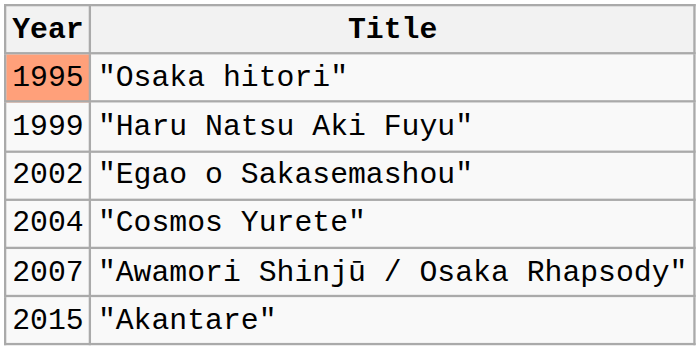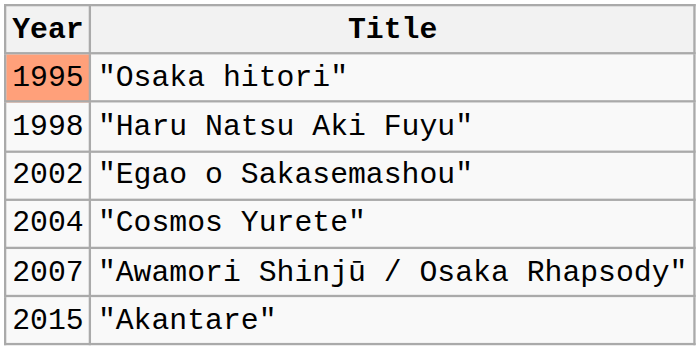"Haru Natsu Aki Fuyu" | Year: 1999 -> 1998
